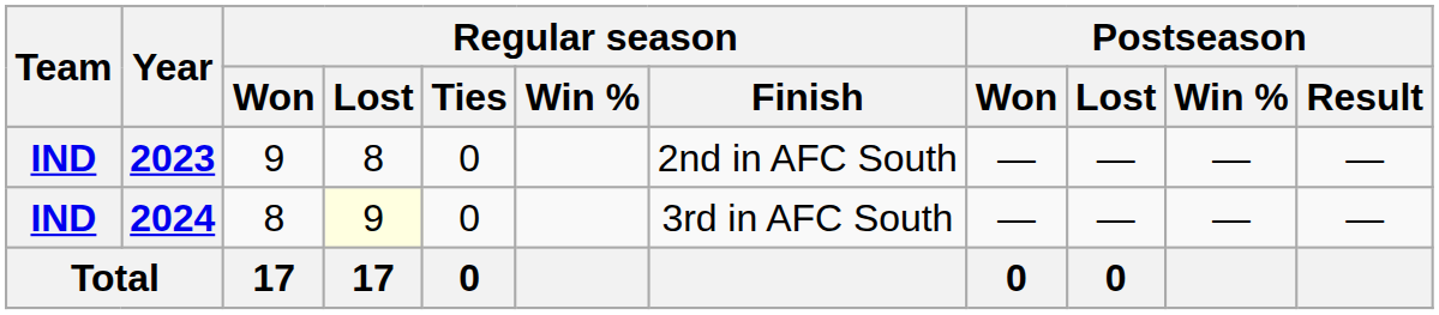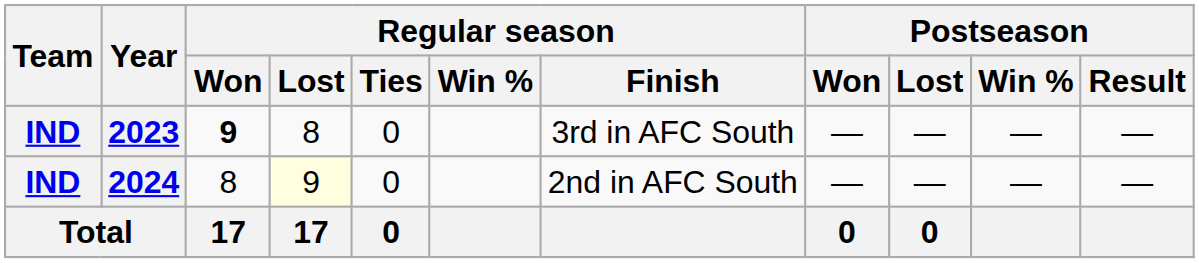2023 | Regular season / Won: normal -> bold
2023 | Regular season / Finish: 2nd in AFC South -> 3rd in AFC South
2024 | Regular season / Finish: 3rd in AFC South -> 2nd in AFC South
